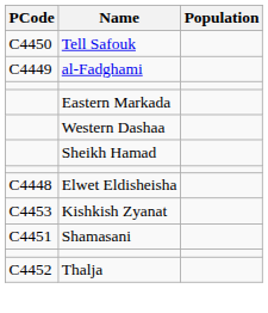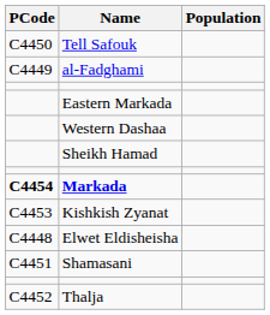+ row: C4454 | Markada
rows swapped: Kishkish Zyanat <-> Elwet Eldisheisha
